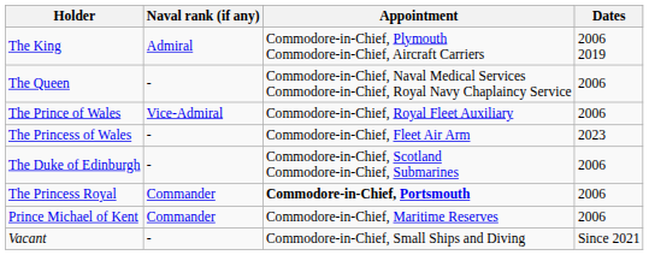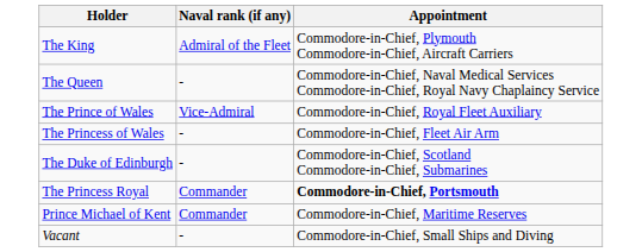- column: Dates | 2006 2019 | 2006 | 2006 | 2023 | 2006 | 2006 | 2006 | Since 2021
The King | Naval rank (if any): Admiral -> Admiral of the Fleet
